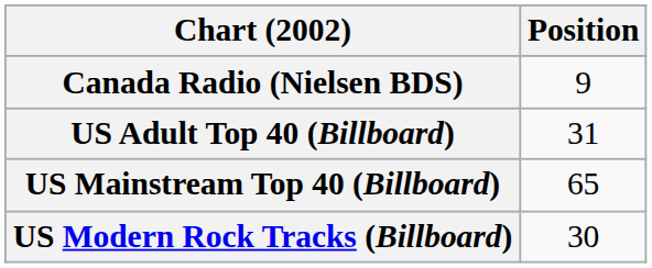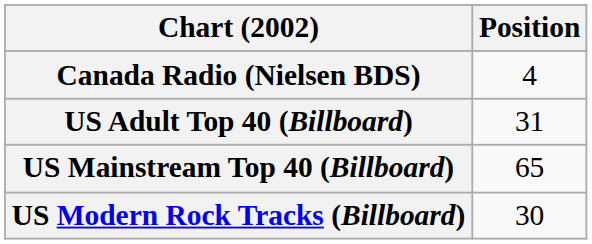Canada Radio (Nielsen BDS) | Position: 9 -> 4
